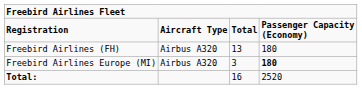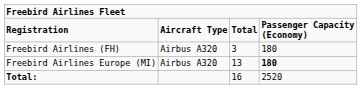Freebird Airlines (FH) | column 3: 13 -> 3
Freebird Airlines Europe (MI) | column 3: 3 -> 13
